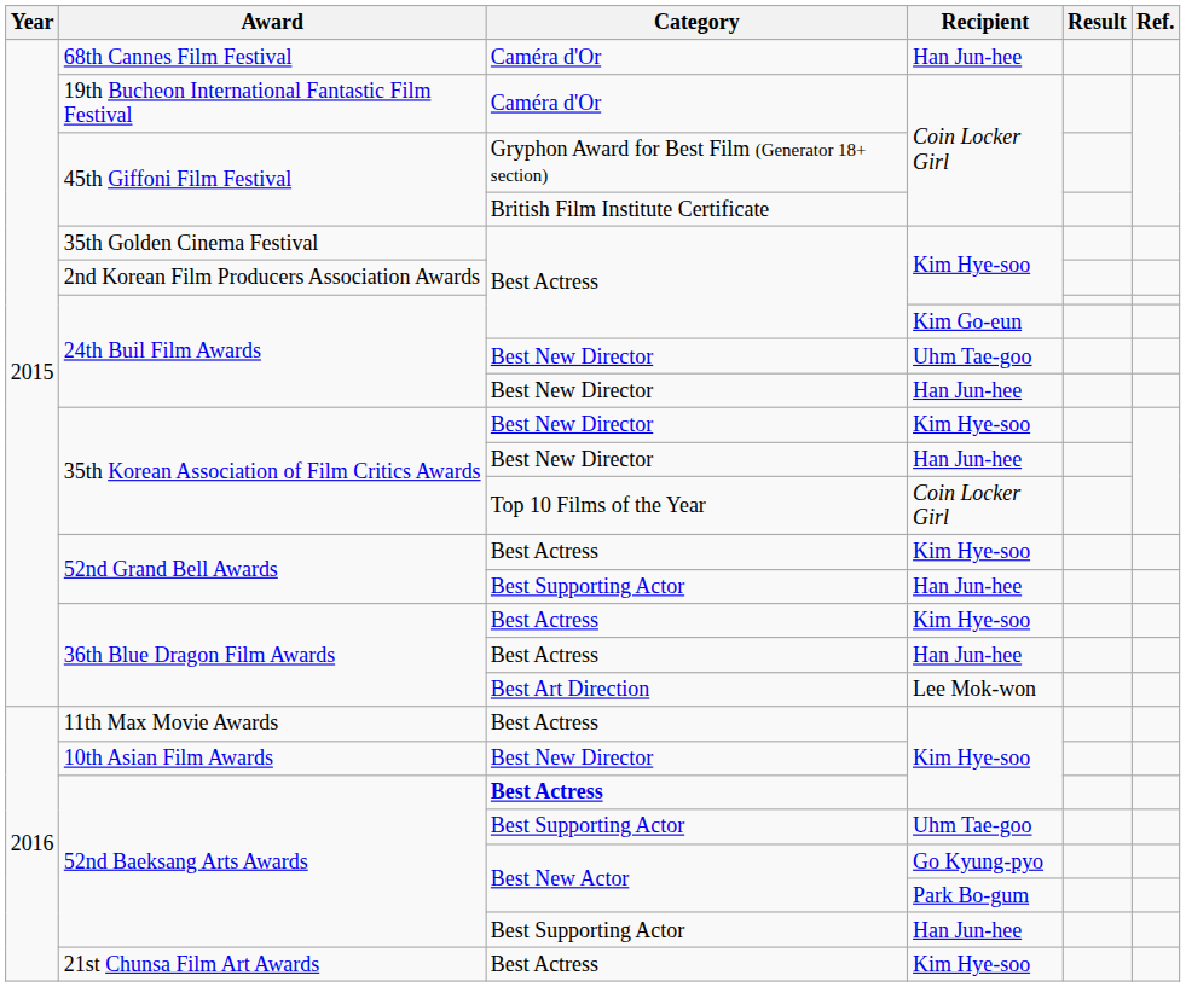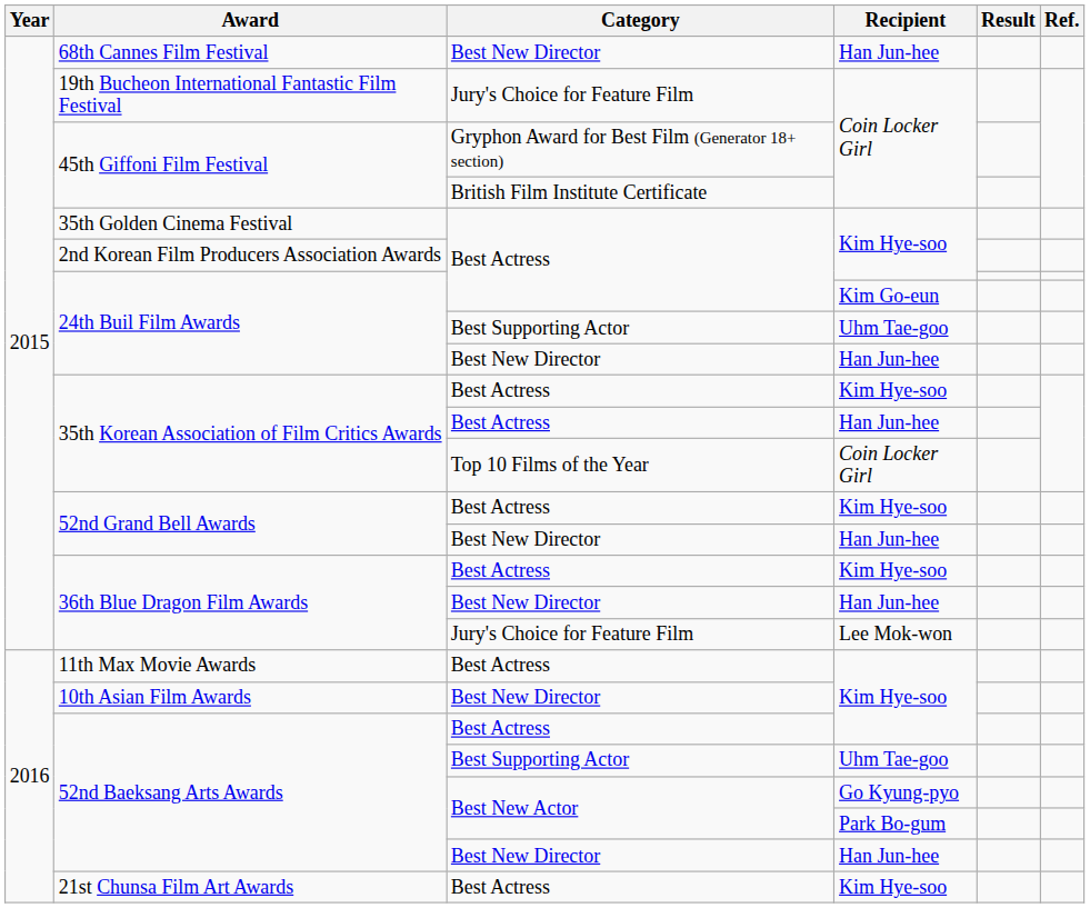68th Cannes Film Festival | Category: Caméra d'Or -> Best New Director
19th Bucheon International Fantastic Film Festival | Category: Caméra d'Or -> Jury's Choice for Feature Film
24th Buil Film Awards / Uhm Tae-goo | Category: Best New Director -> Best Supporting Actor
35th Korean Association of Film Critics Awards / Kim Hye-soo | Category: Best New Director -> Best Actress
35th Korean Association of Film Critics Awards / Han Jun-hee | Category: Best New Director -> Best Actress
52nd Grand Bell Awards / Han Jun-hee | Category: Best Supporting Actor -> Best New Director
36th Blue Dragon Film Awards / Han Jun-hee | Category: Best Actress -> Best New Director
36th Blue Dragon Film Awards / Lee Mok-won | Category: Best Art Direction -> Jury's Choice for Feature Film
52nd Baeksang Arts Awards / Kim Hye-soo | Category: bold -> normal
52nd Baeksang Arts Awards / Han Jun-hee | Category: Best Supporting Actor -> Best New Director
